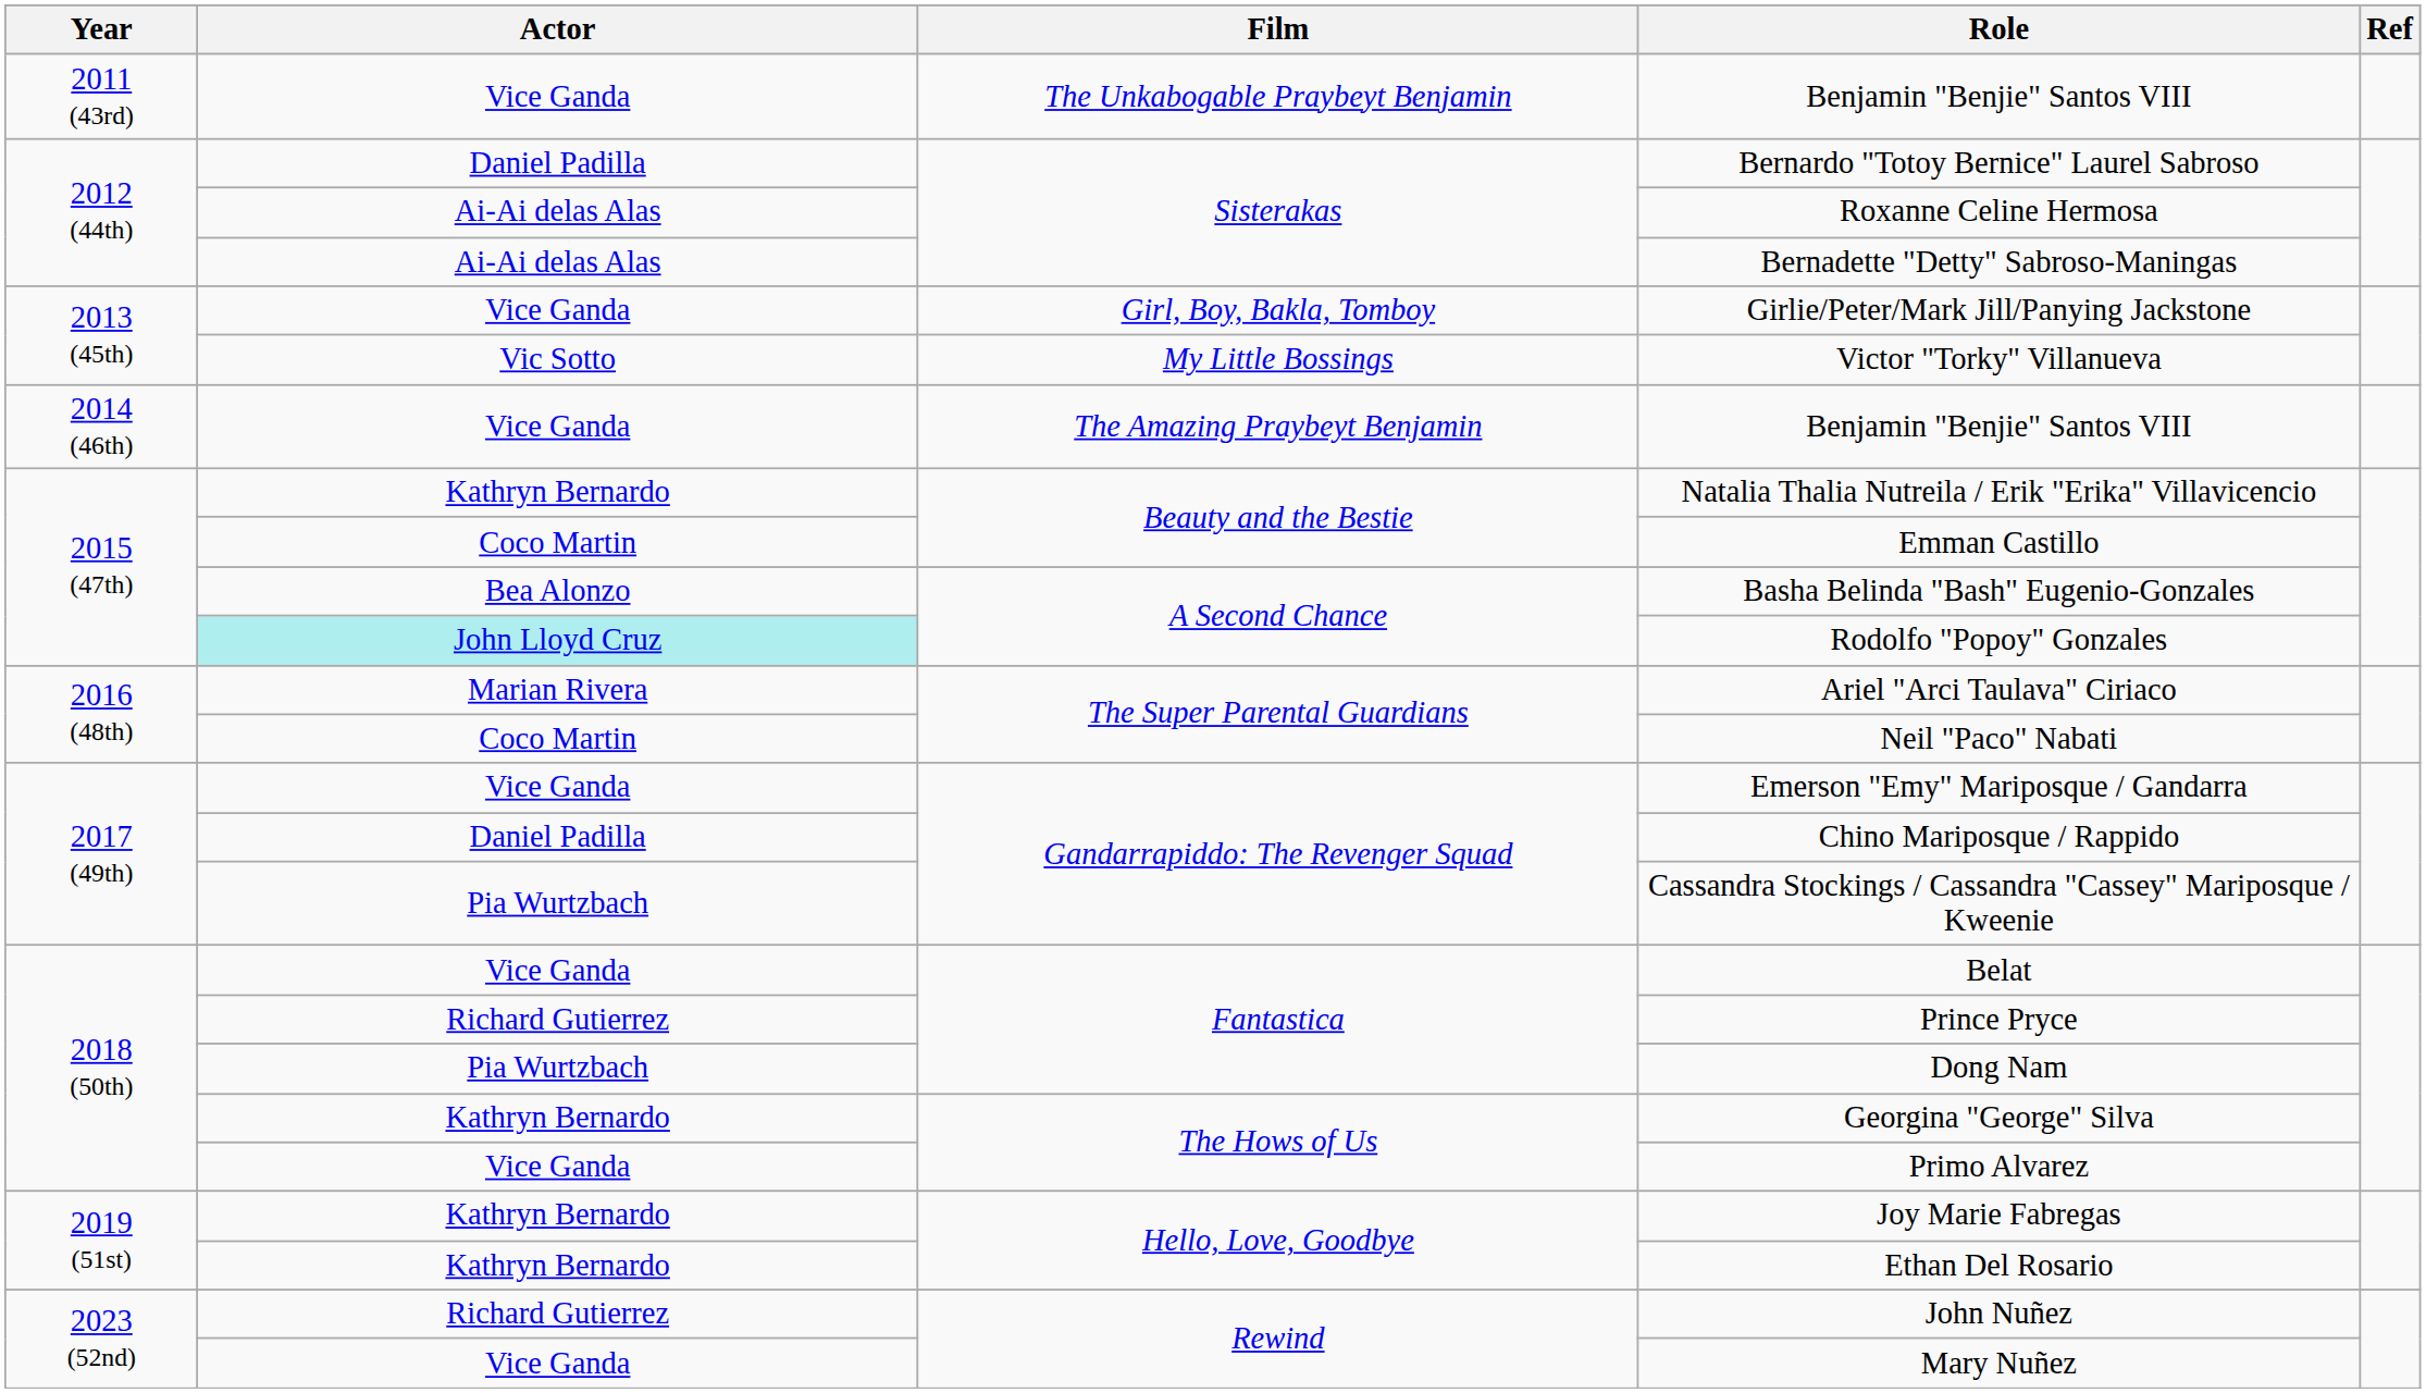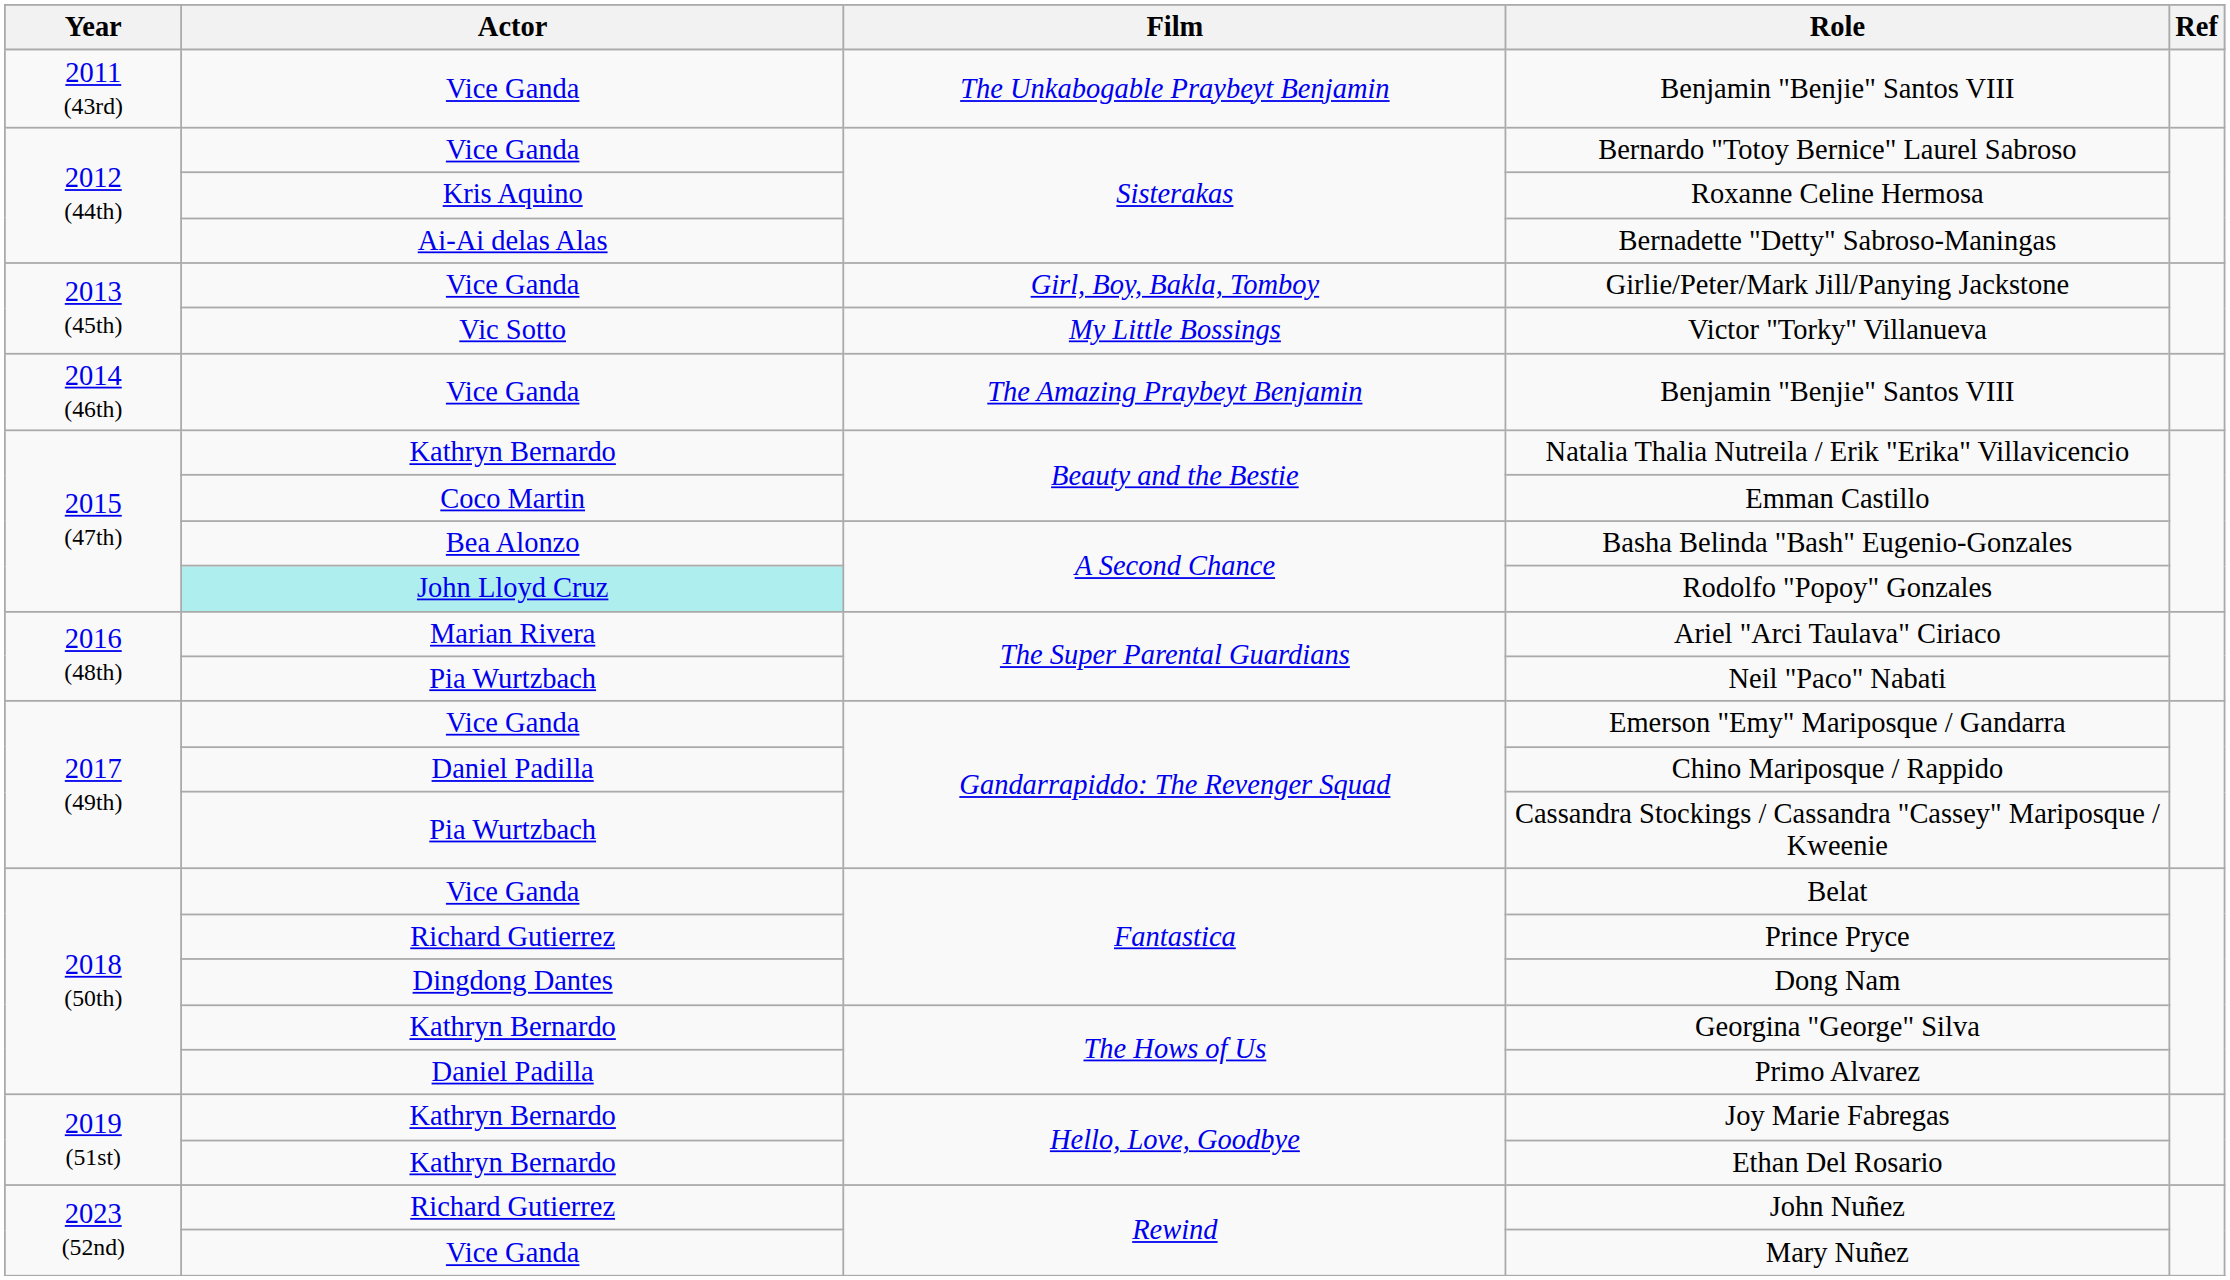Bernardo "Totoy Bernice" Laurel Sabroso | Actor: Daniel Padilla -> Vice Ganda
Roxanne Celine Hermosa | Actor: Ai-Ai delas Alas -> Kris Aquino
Neil "Paco" Nabati | Actor: Coco Martin -> Pia Wurtzbach
Dong Nam | Actor: Pia Wurtzbach -> Dingdong Dantes
Primo Alvarez | Actor: Vice Ganda -> Daniel Padilla
